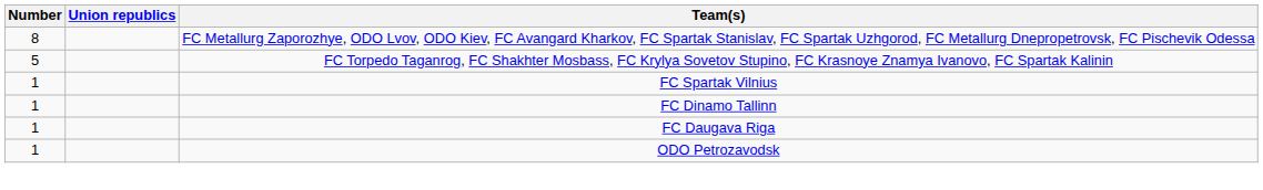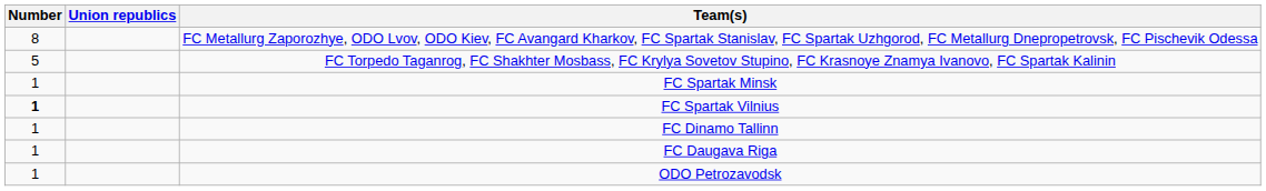+ row: 1 | FC Spartak Minsk
FC Spartak Vilnius | Number: normal -> bold
